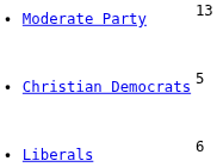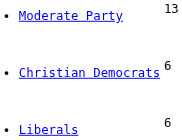Christian Democrats | column 2: 5 -> 6
